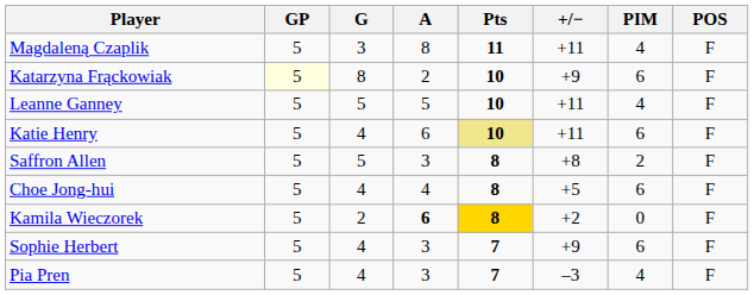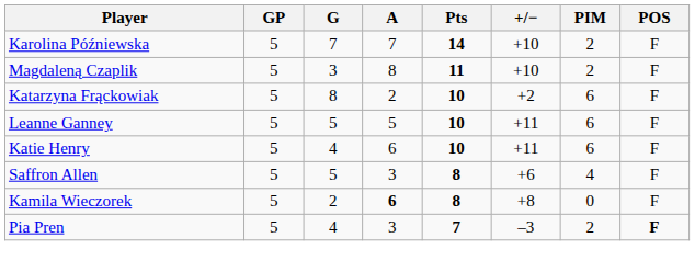+ row: Karolina Późniewska | 5 | 7 | 7 | 14 | +10 | 2 | F
Magdaleną Czaplik | +/−: +11 -> +10
Magdaleną Czaplik | PIM: 4 -> 2
Katarzyna Frąckowiak | GP: lightyellow background -> no background
Katarzyna Frąckowiak | +/−: +9 -> +2
Leanne Ganney | PIM: 4 -> 6
Katie Henry | Pts: khaki background -> no background
Saffron Allen | +/−: +8 -> +6
Saffron Allen | PIM: 2 -> 4
- row: Choe Jong-hui | 5 | 4 | 4 | 8 | +5 | 6 | F
Kamila Wieczorek | Pts: gold background -> no background
Kamila Wieczorek | +/−: +2 -> +8
- row: Sophie Herbert | 5 | 4 | 3 | 7 | +9 | 6 | F
Pia Pren | PIM: 4 -> 2
Pia Pren | POS: normal -> bold
